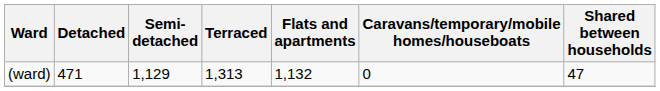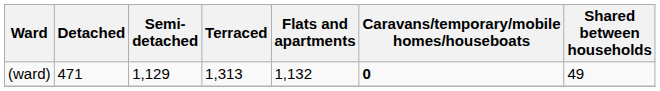(ward) | Caravans/temporary/mobile homes/houseboats: normal -> bold
(ward) | Shared between households: 47 -> 49
